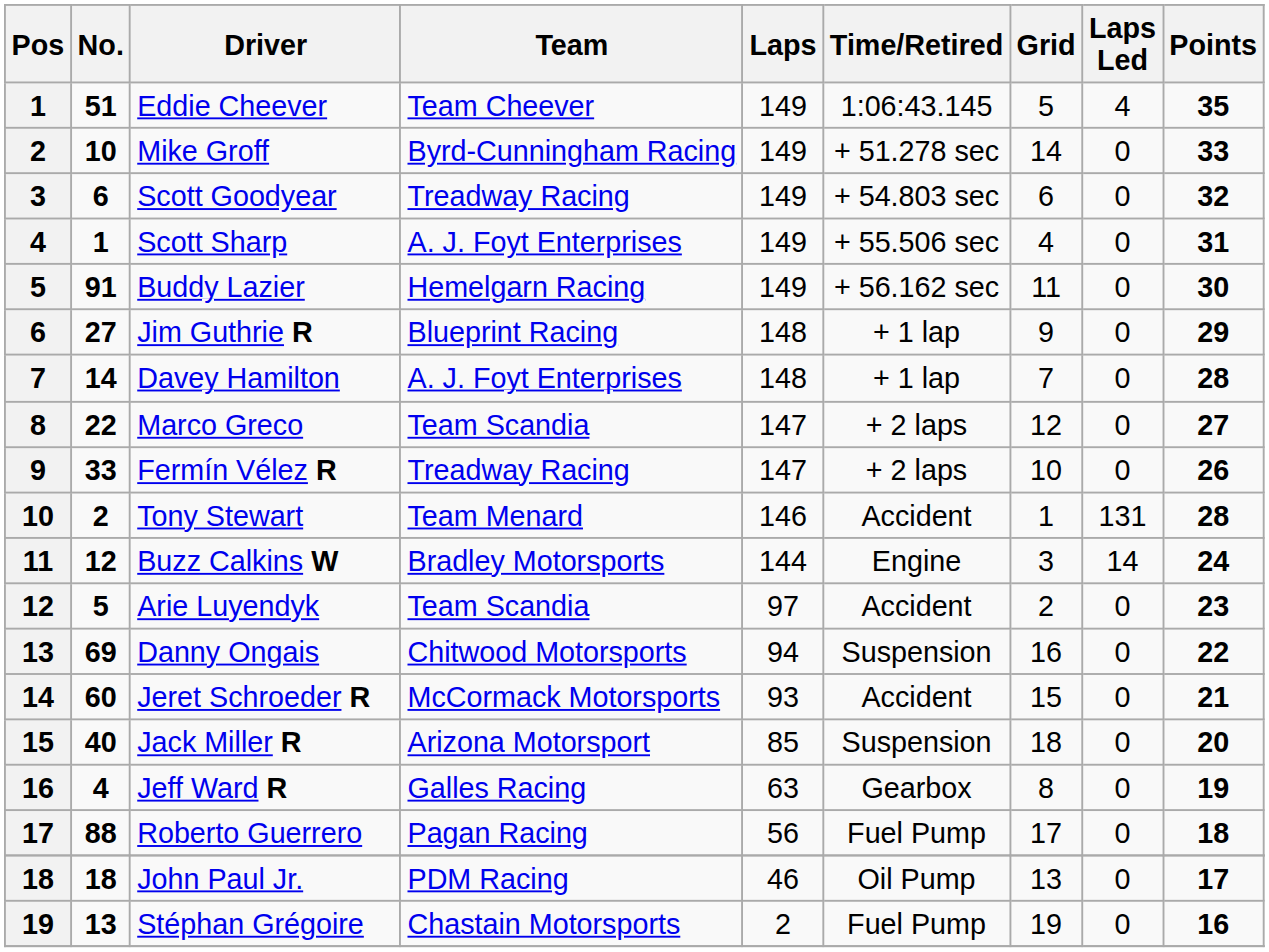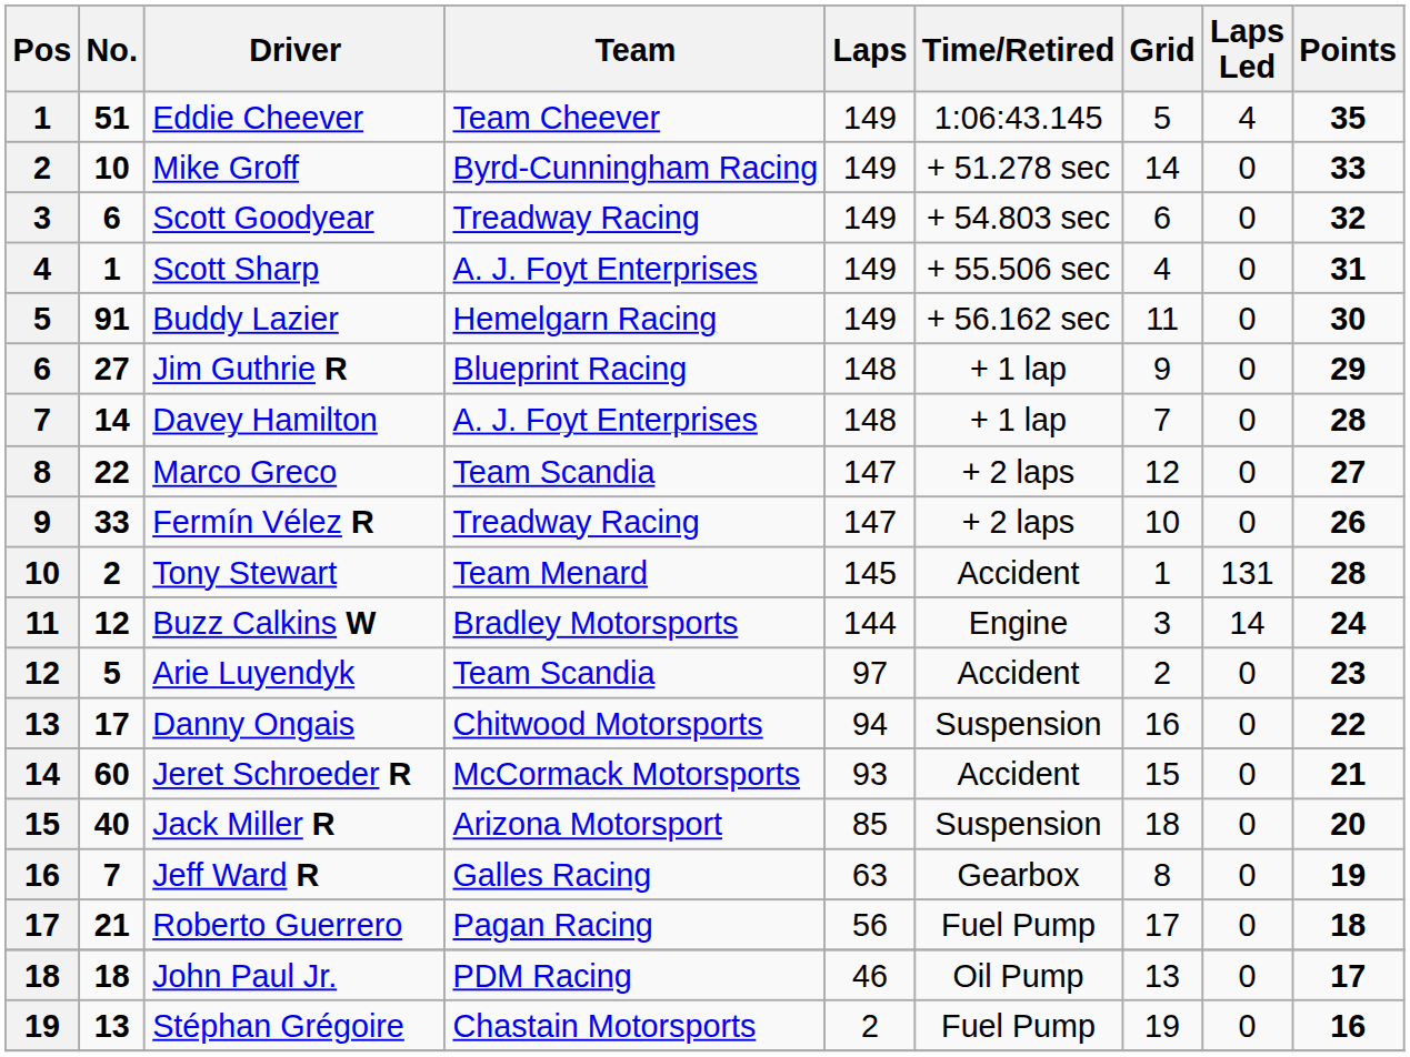Tony Stewart | Laps: 146 -> 145
Danny Ongais | No.: 69 -> 17
Jeff Ward R | No.: 4 -> 7
Roberto Guerrero | No.: 88 -> 21
